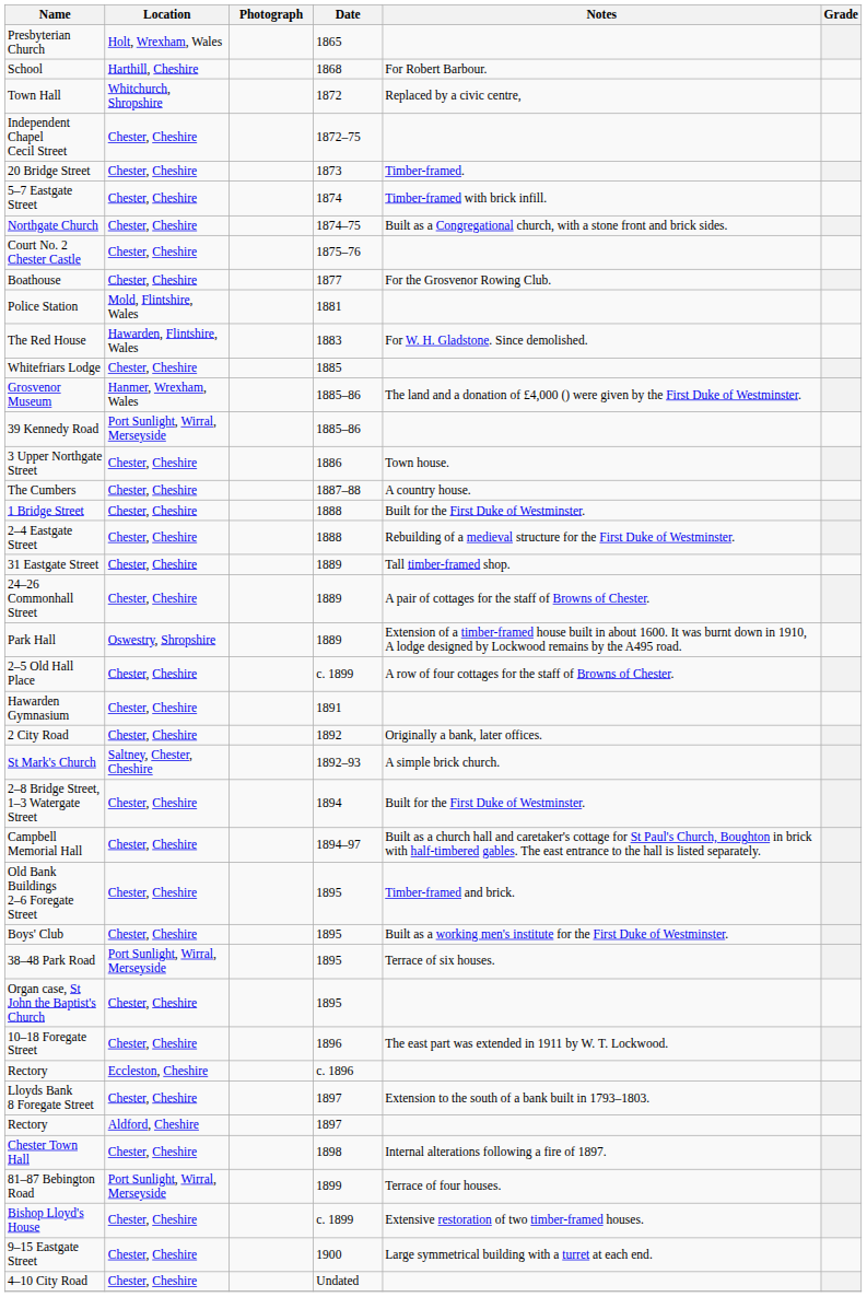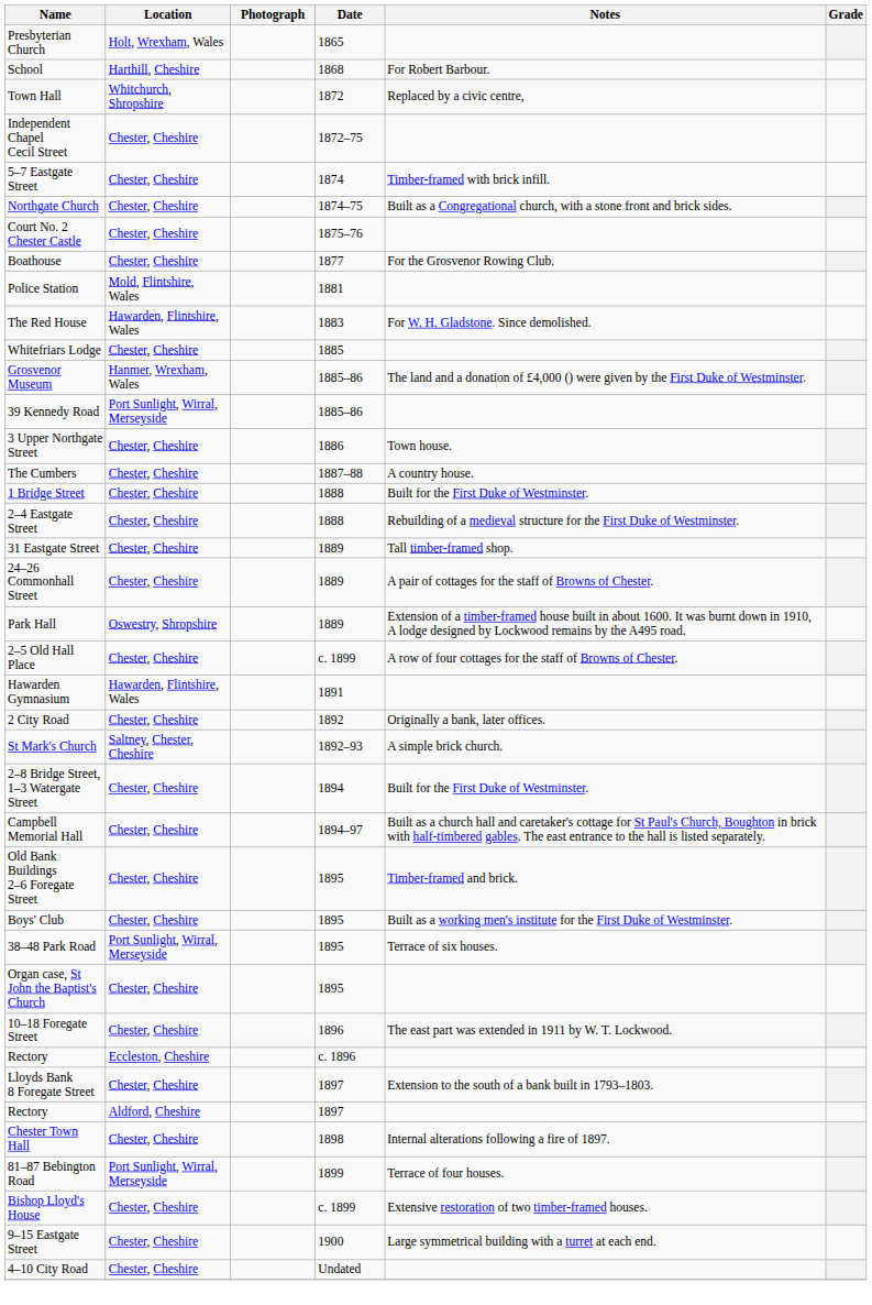- row: 20 Bridge Street | Chester, Cheshire | 1873 | Timber-framed.
Hawarden Gymnasium | Location: Chester, Cheshire -> Hawarden, Flintshire, Wales
